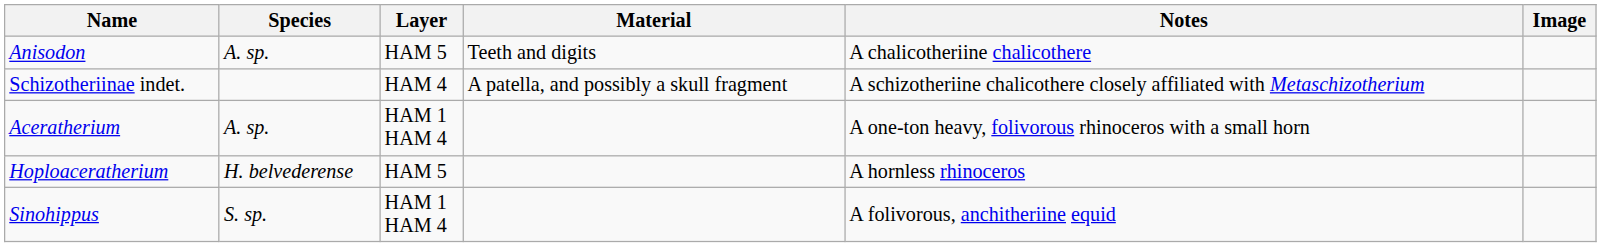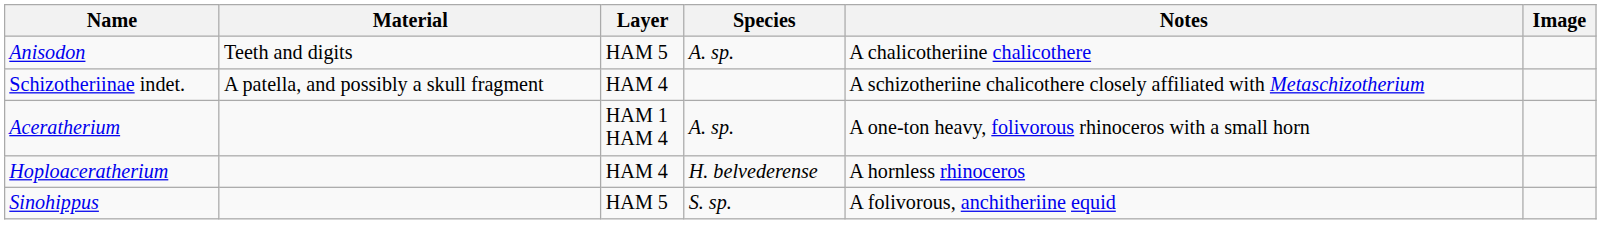columns swapped: Species <-> Material
Hoploaceratherium | Layer: HAM 5 -> HAM 4
Sinohippus | Layer: HAM 1 HAM 4 -> HAM 5
